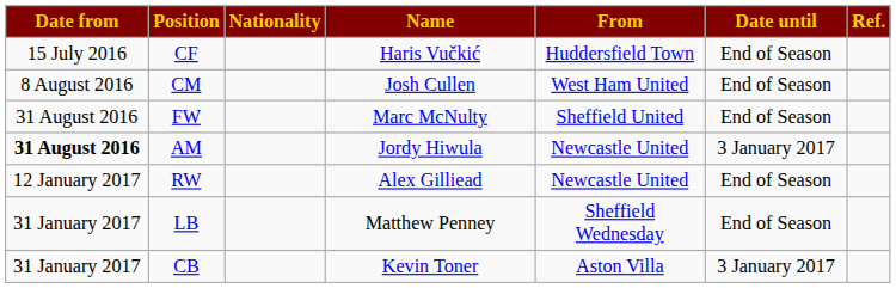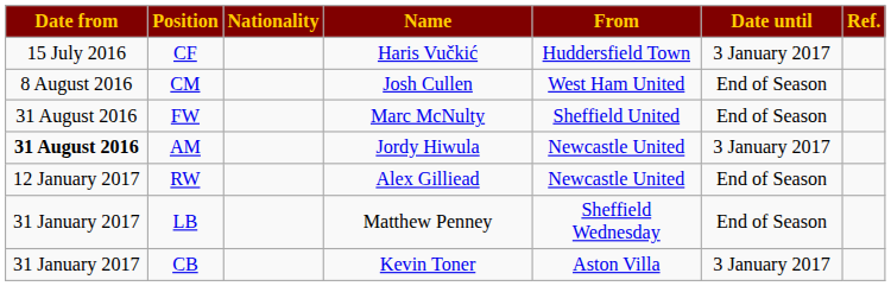CF | Date until: End of Season -> 3 January 2017
